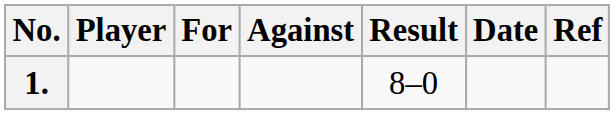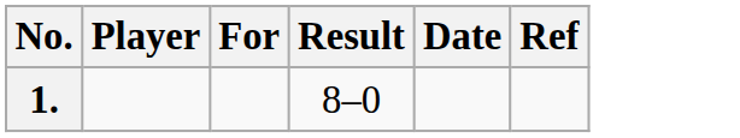- column: Against
